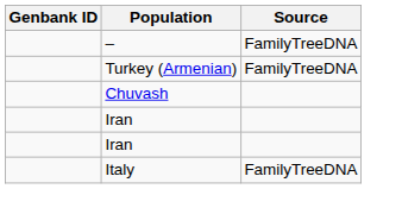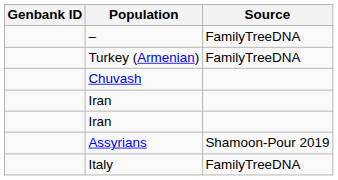+ row: Assyrians | Shamoon-Pour 2019
